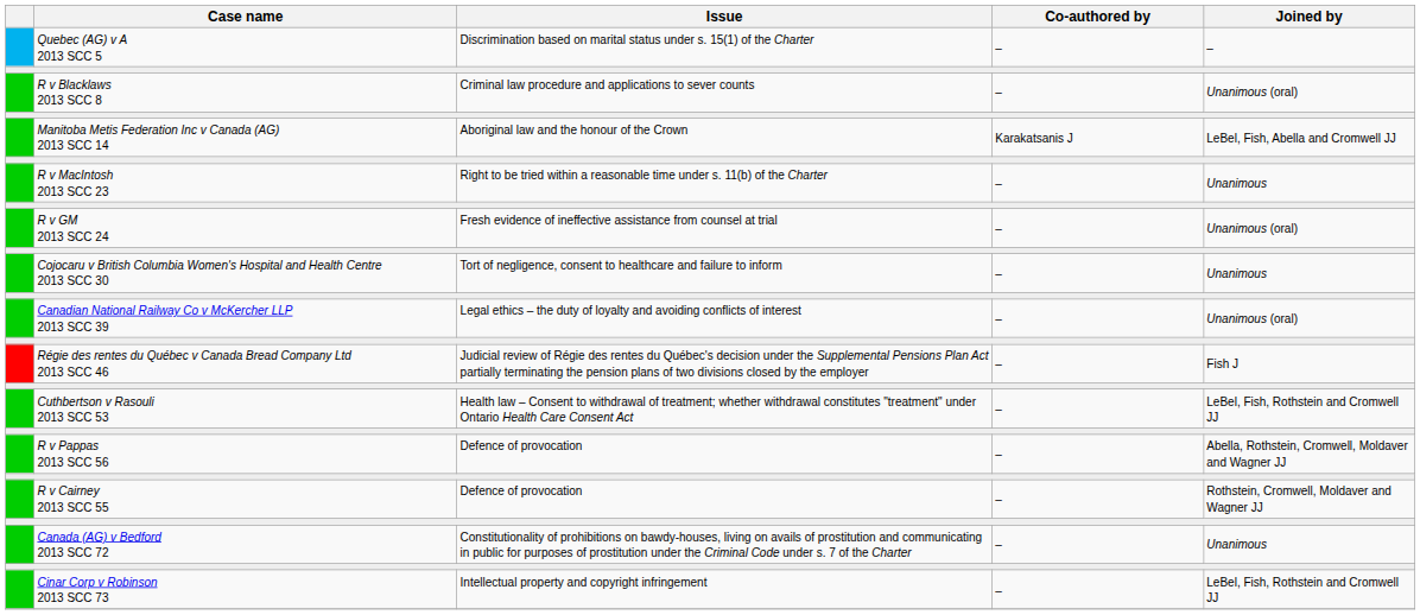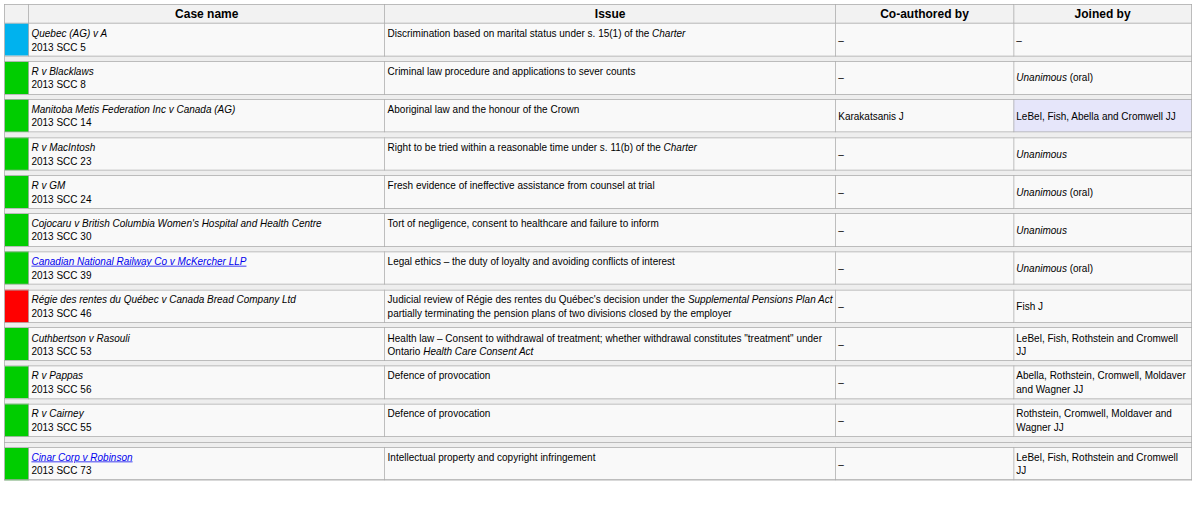Manitoba Metis Federation Inc v Canada (AG) 2013 SCC 14 | Joined by: no background -> lavender background
- row: Canada (AG) v Bedford 2013 SCC 72 | Constitutionality of prohibitions on bawdy-houses, living on avails of prostitution and communicating in public for purposes of prostitution under the Criminal Code under s. 7 of the Charter | – | Unanimous
